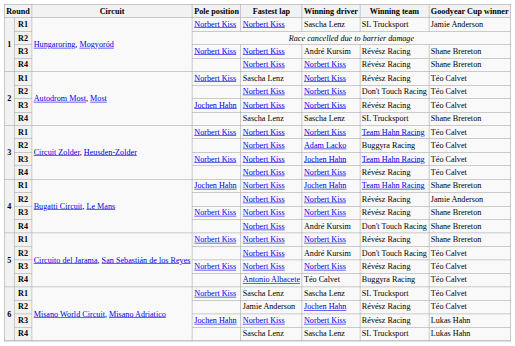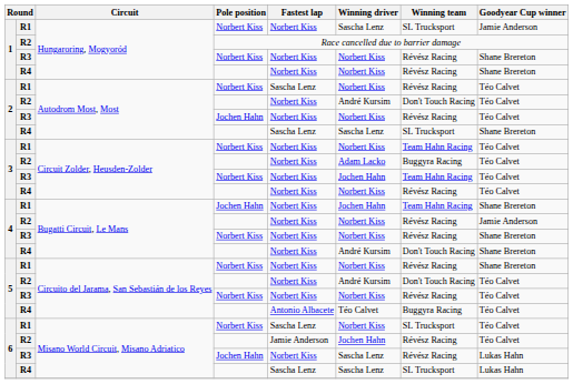1 / R3 | Winning driver: André Kursim -> Norbert Kiss
2 / R2 | Winning driver: Norbert Kiss -> André Kursim
6 / R1 | Winning driver: Sascha Lenz -> Norbert Kiss
6 / R3 | Winning driver: Norbert Kiss -> Sascha Lenz
